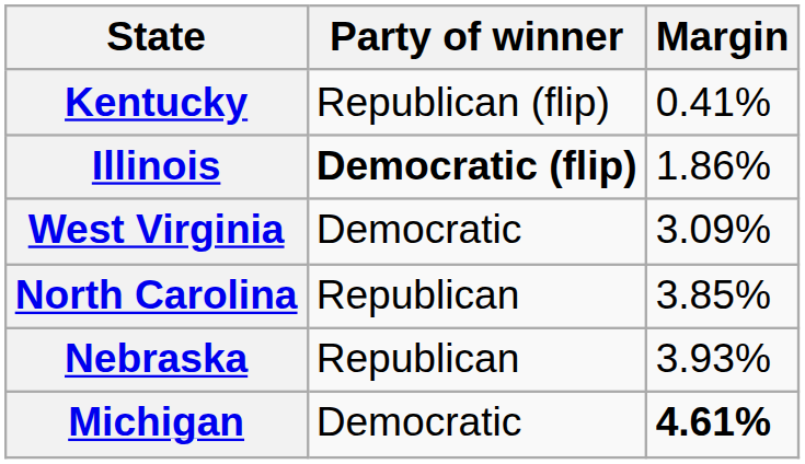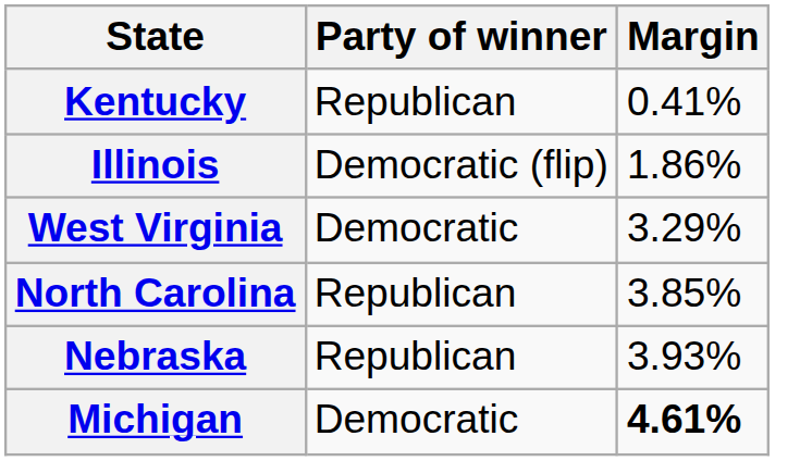Kentucky | Party of winner: Republican (flip) -> Republican
Illinois | Party of winner: bold -> normal
West Virginia | Margin: 3.09% -> 3.29%
